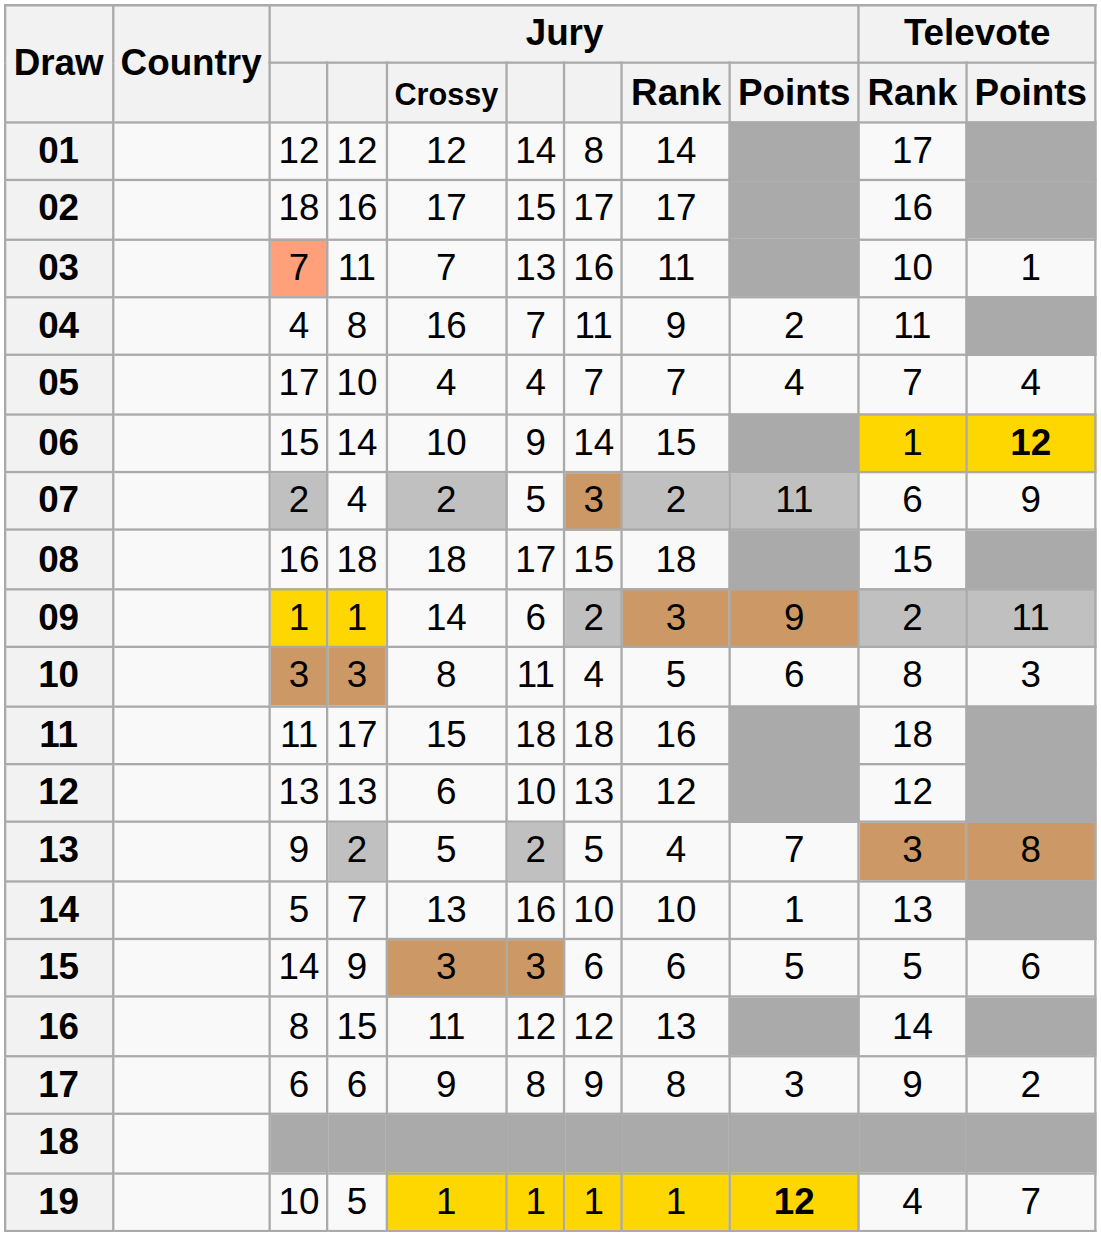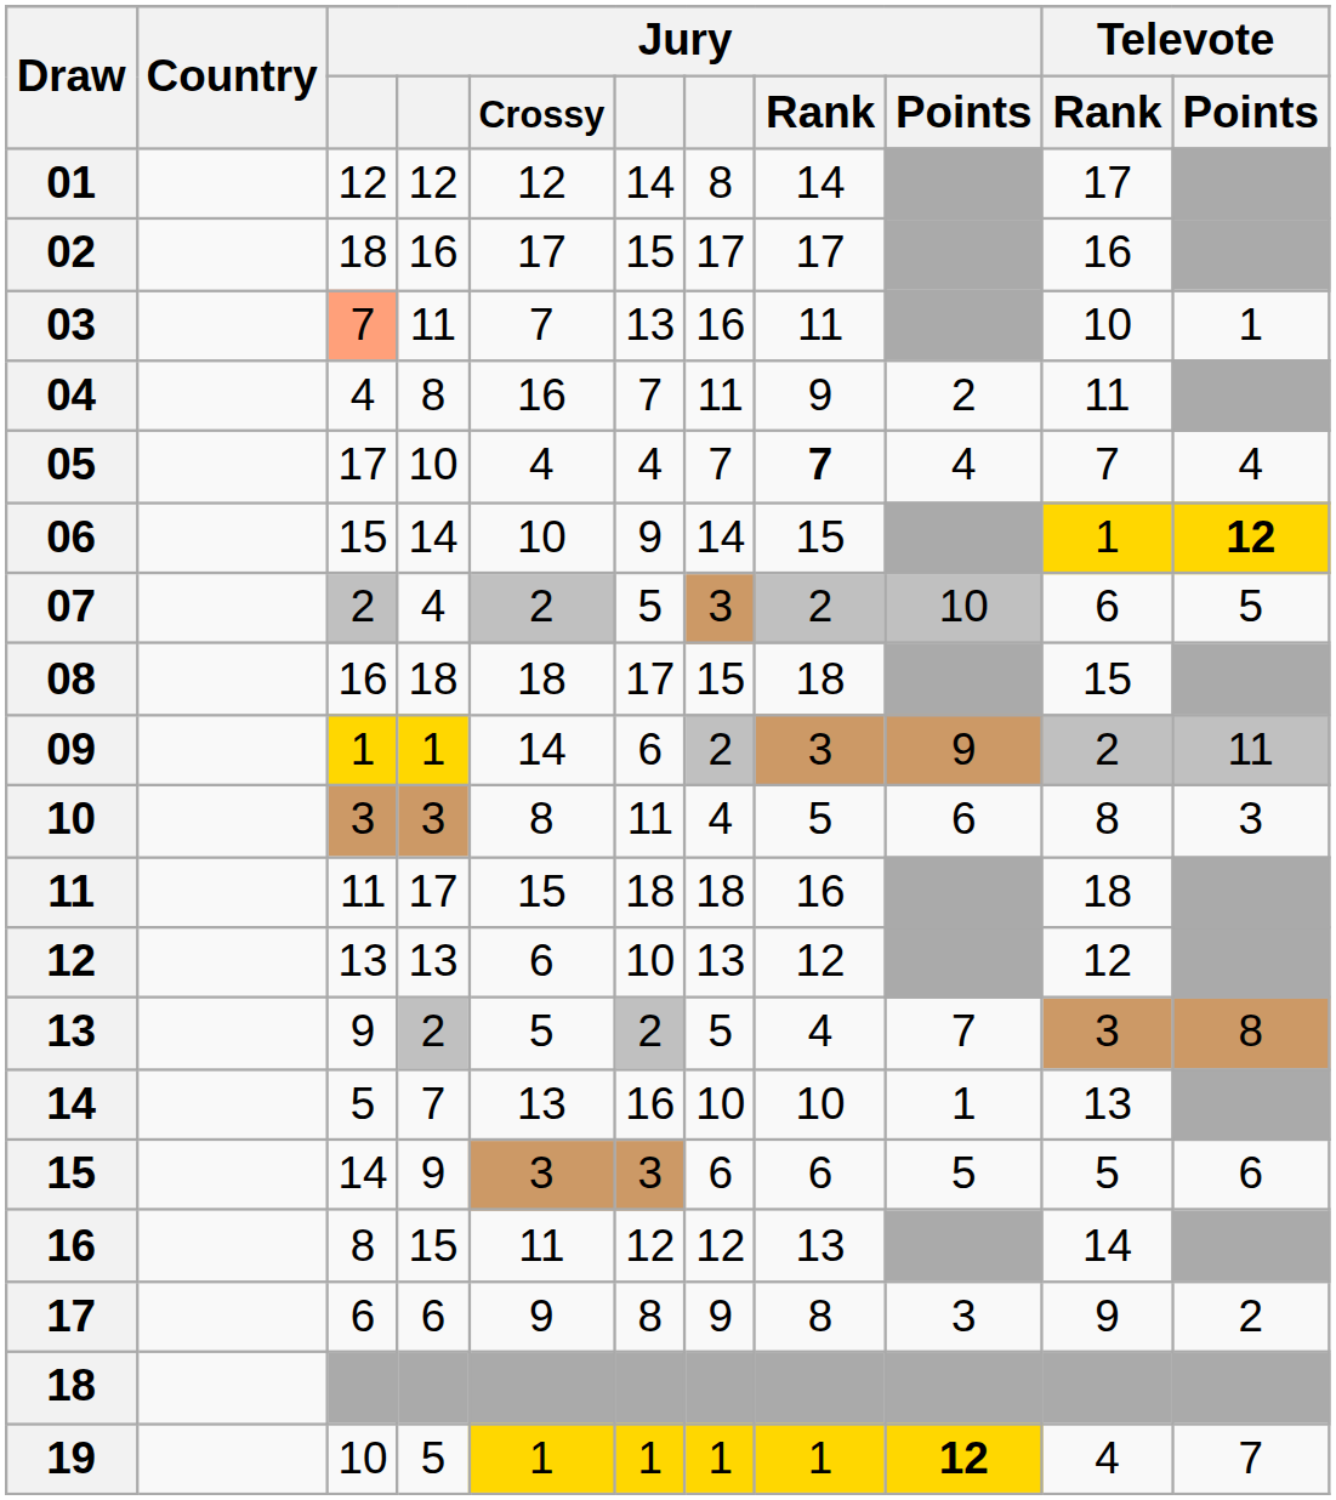05 | Jury / Rank: normal -> bold
07 | Jury / Points: 11 -> 10
07 | Televote / Points: 9 -> 5
